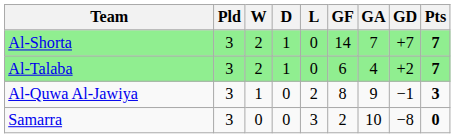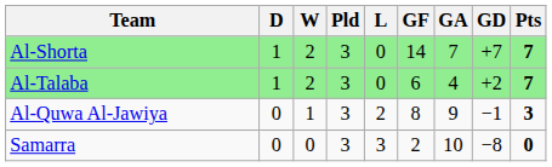columns swapped: Pld <-> D
